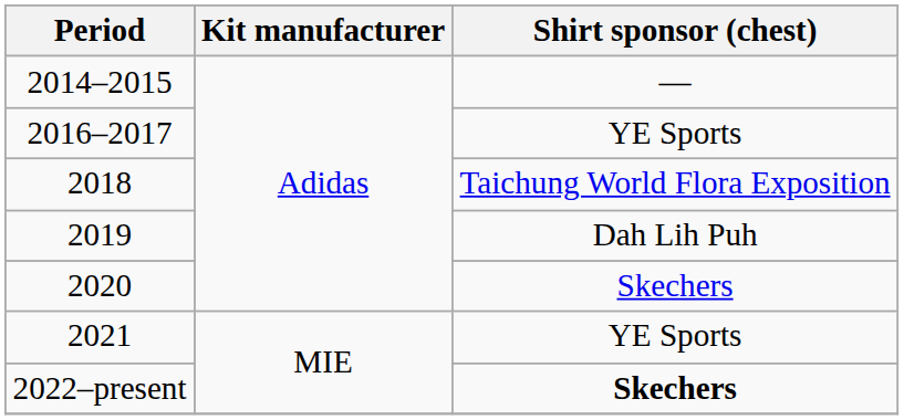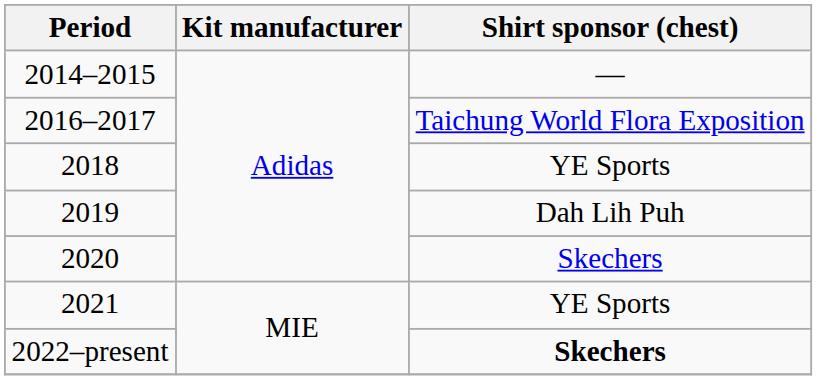2016–2017 | Shirt sponsor (chest): YE Sports -> Taichung World Flora Exposition
2018 | Shirt sponsor (chest): Taichung World Flora Exposition -> YE Sports
